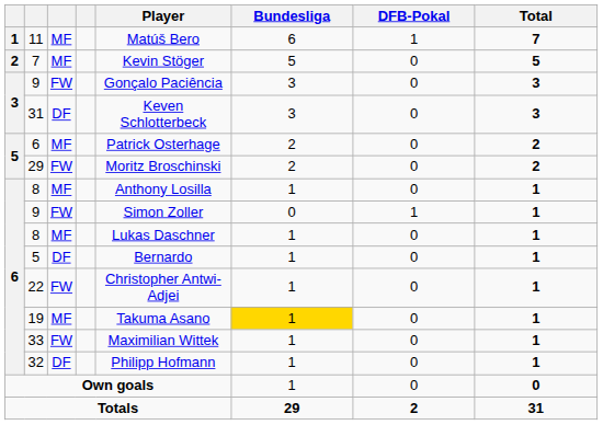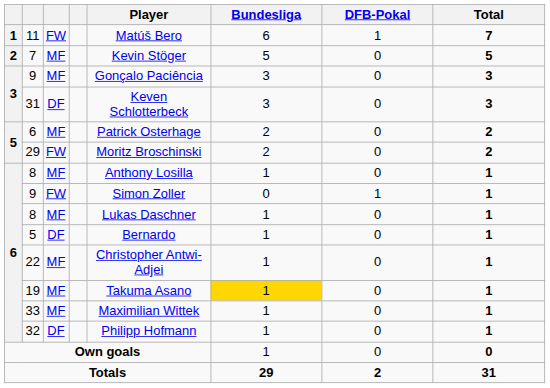11 | column 3: MF -> FW
3 / 9 | column 3: FW -> MF
22 | column 3: FW -> MF
33 | column 3: FW -> MF
